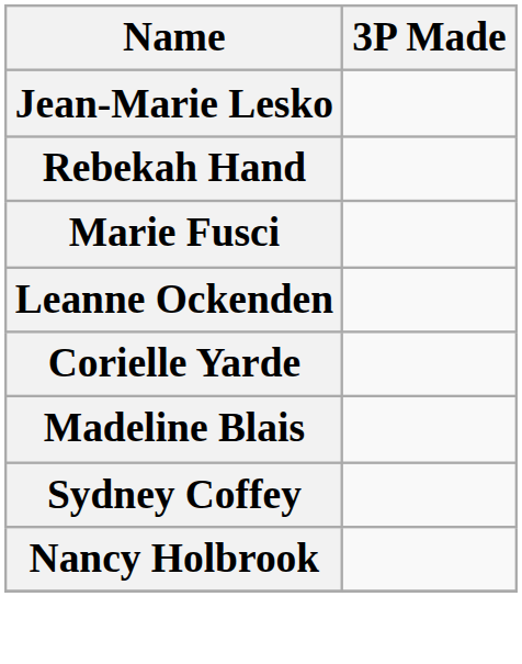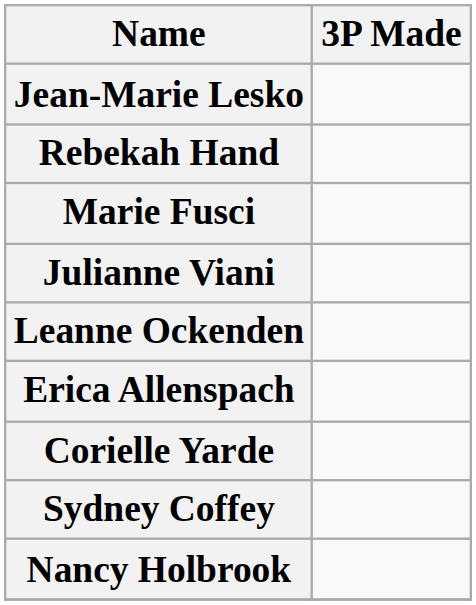+ row: Julianne Viani
+ row: Erica Allenspach
- row: Madeline Blais
